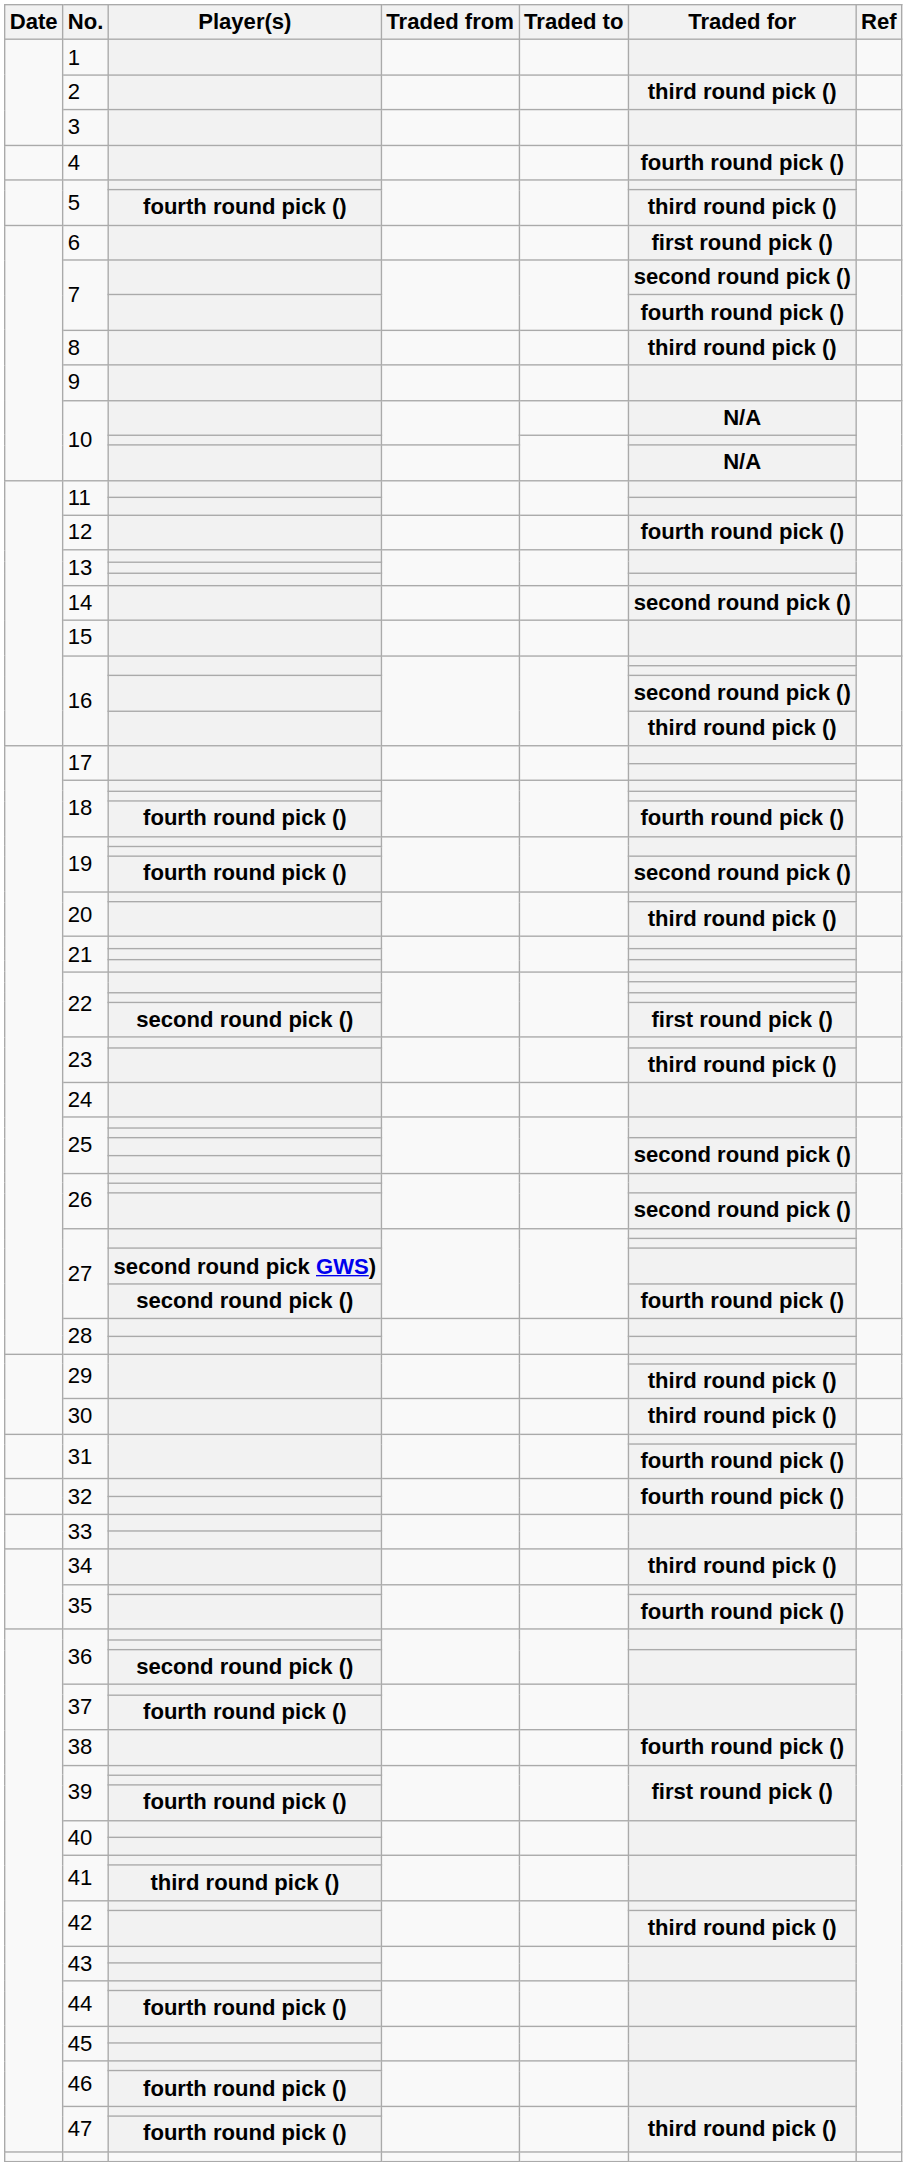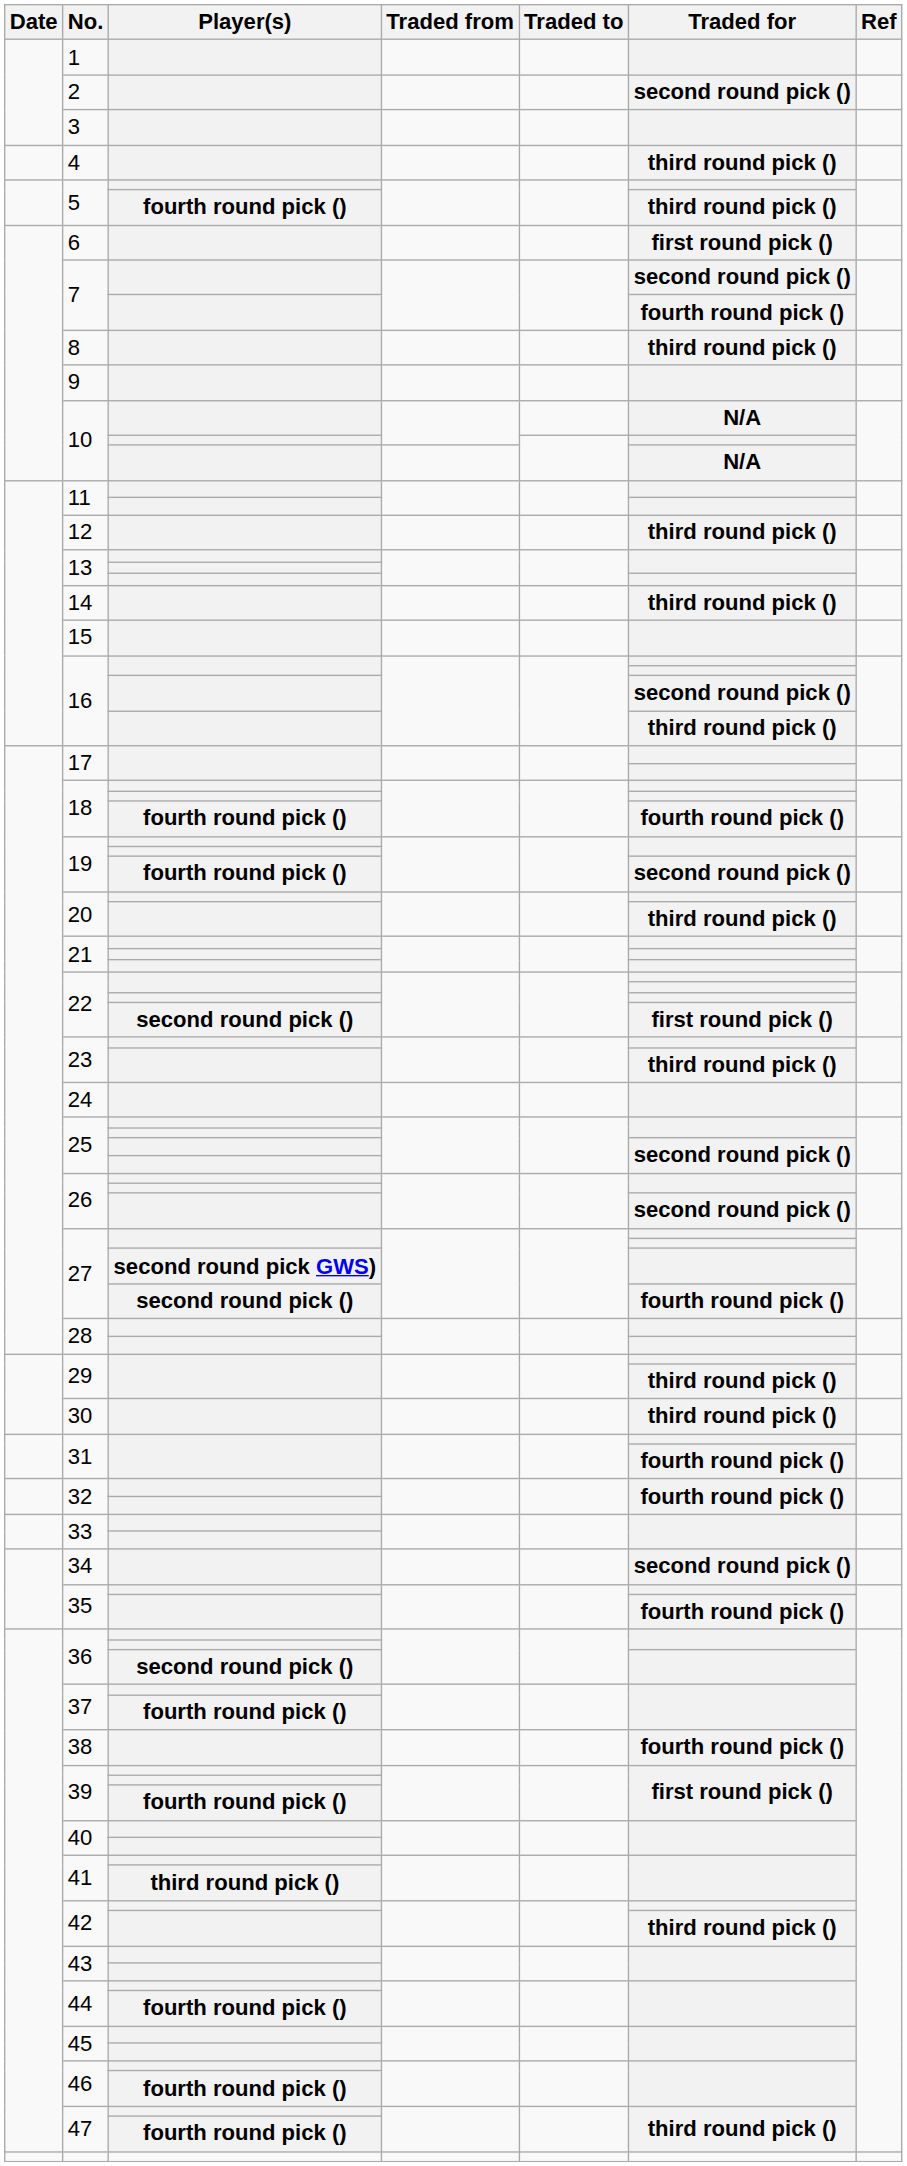2 | Traded for: third round pick () -> second round pick ()
4 | Traded for: fourth round pick () -> third round pick ()
12 | Traded for: fourth round pick () -> third round pick ()
14 | Traded for: second round pick () -> third round pick ()
34 | Traded for: third round pick () -> second round pick ()
